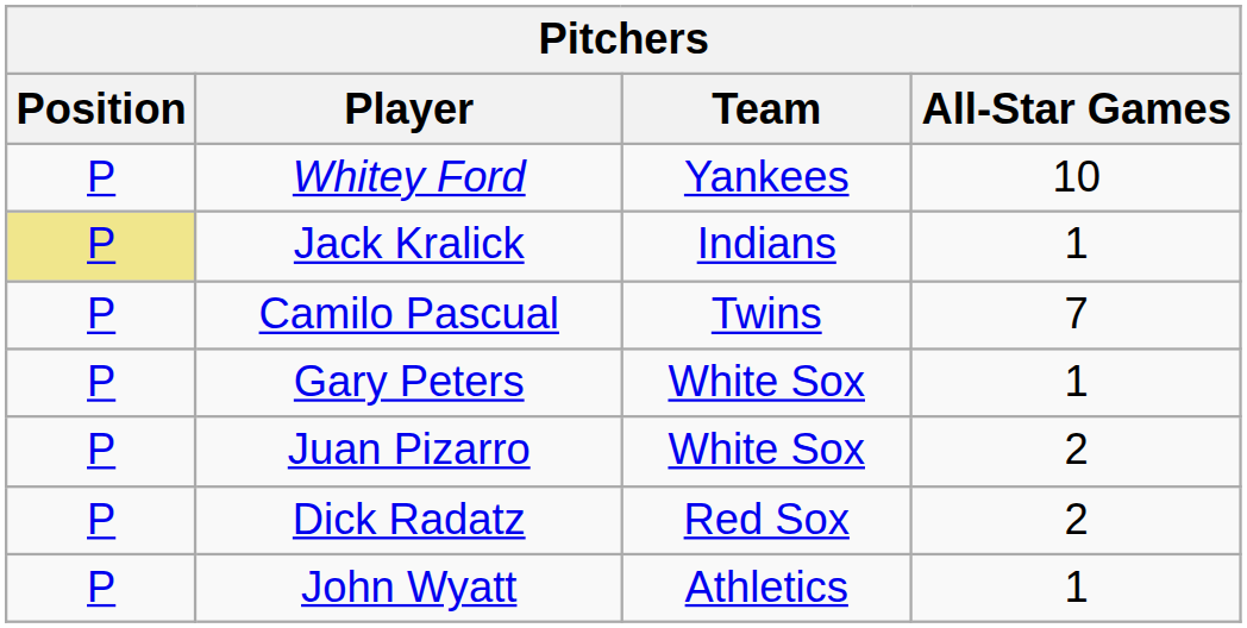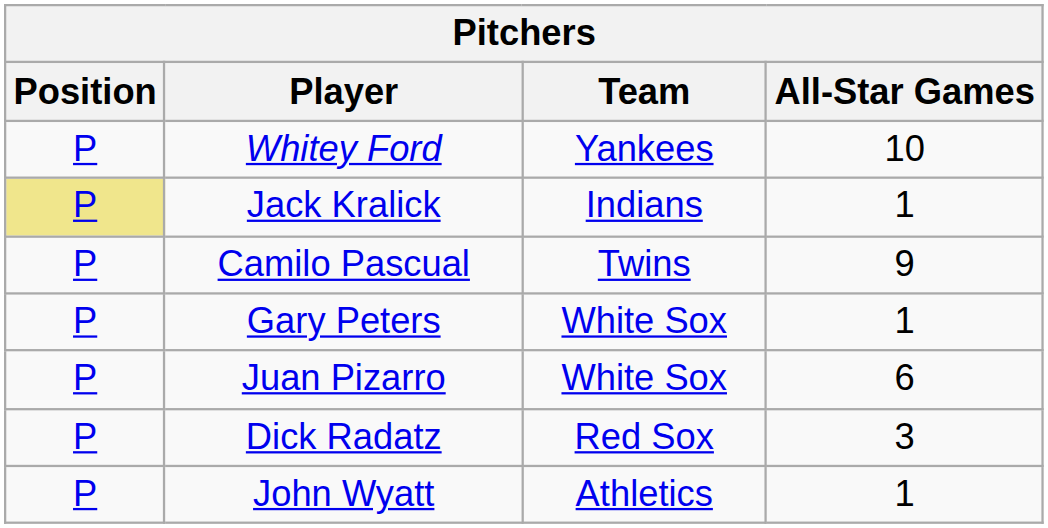Camilo Pascual | All-Star Games: 7 -> 9
Juan Pizarro | All-Star Games: 2 -> 6
Dick Radatz | All-Star Games: 2 -> 3
